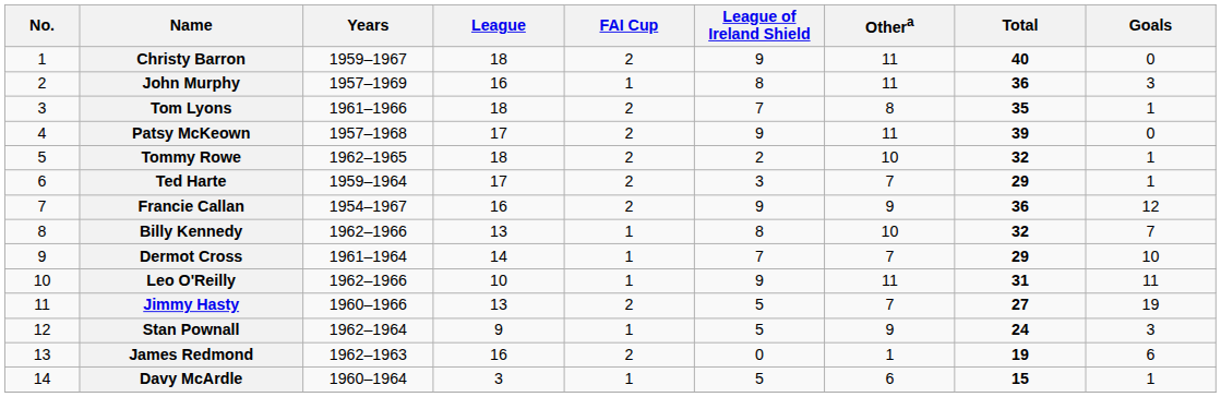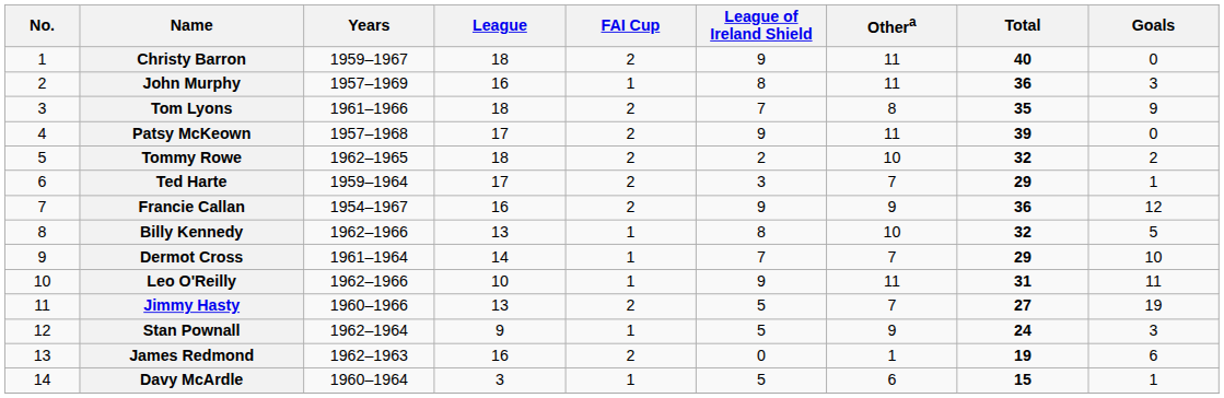Tom Lyons | Goals: 1 -> 9
Tommy Rowe | Goals: 1 -> 2
Billy Kennedy | Goals: 7 -> 5
